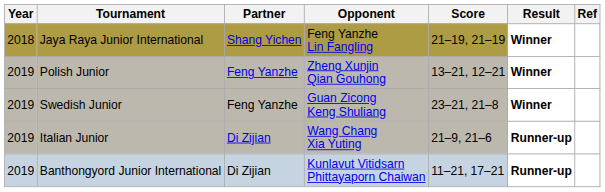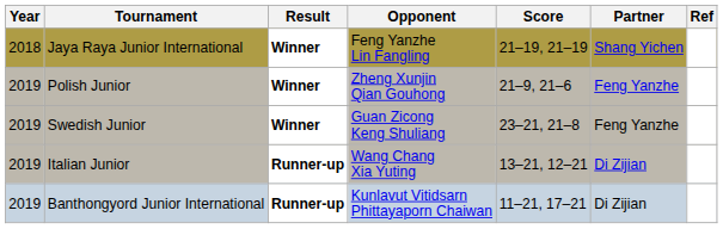columns swapped: Partner <-> Result
Polish Junior | Score: 13–21, 12–21 -> 21–9, 21–6
Italian Junior | Score: 21–9, 21–6 -> 13–21, 12–21
